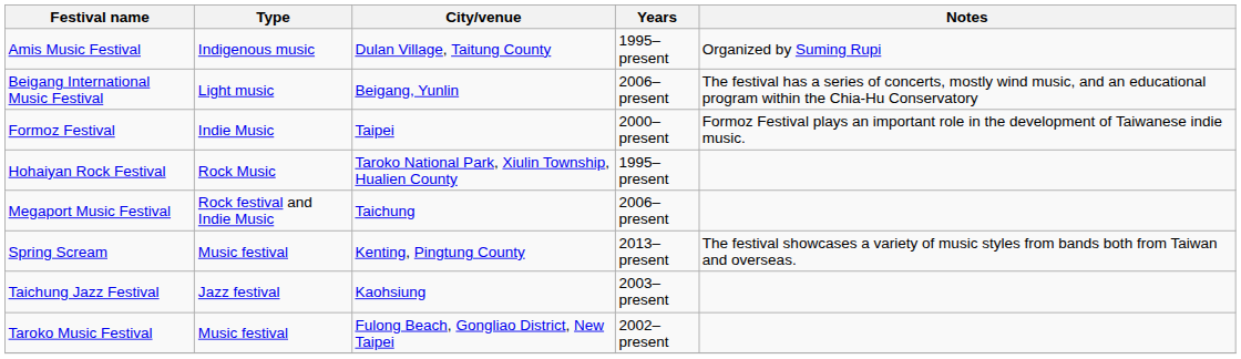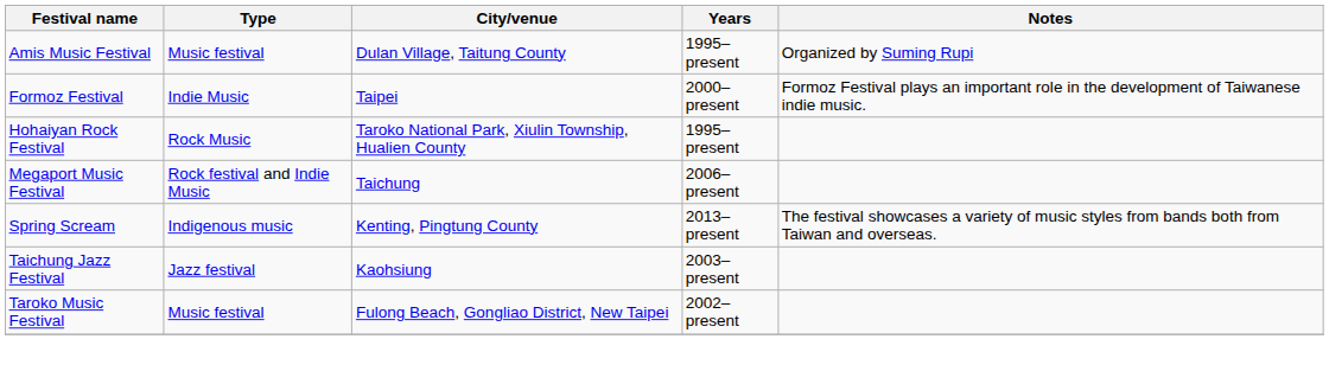Amis Music Festival | Type: Indigenous music -> Music festival
- row: Beigang International Music Festival | Light music | Beigang, Yunlin | 2006–present | The festival has a series of concerts, mostly wind music, and an educational program within the Chia-Hu Conservatory
Spring Scream | Type: Music festival -> Indigenous music
